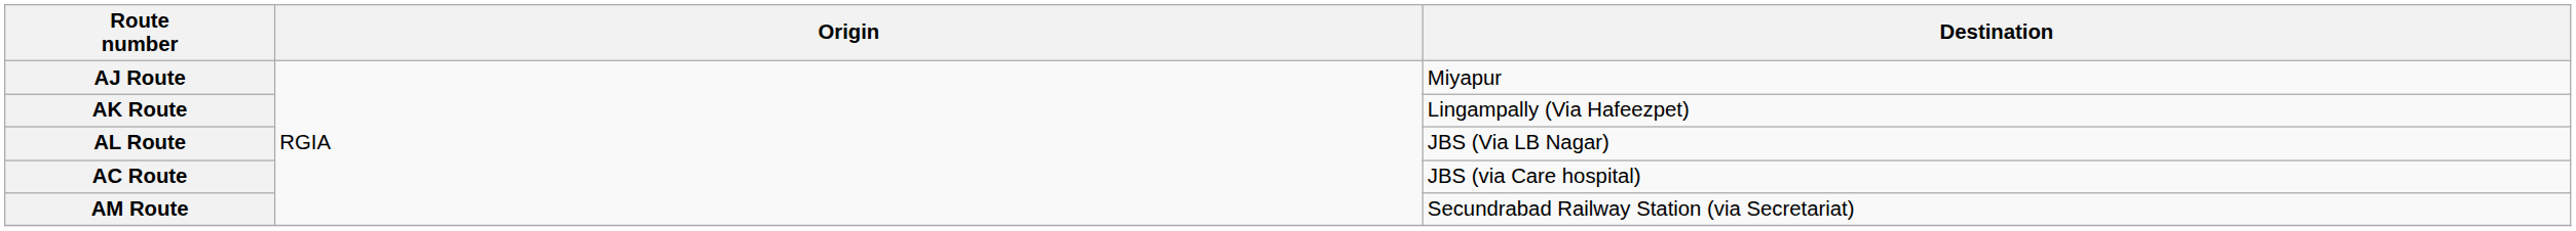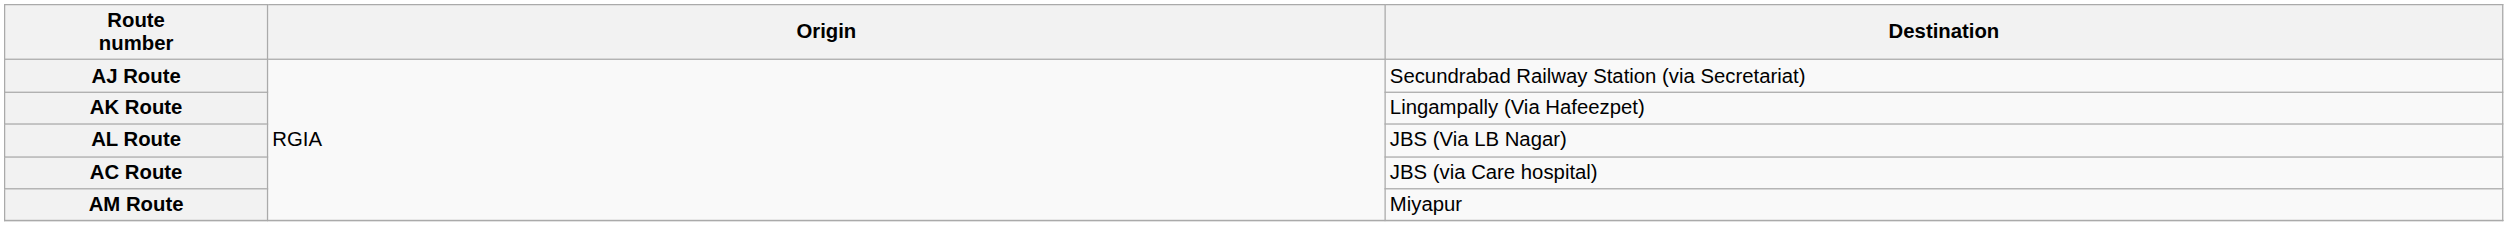AJ Route | Destination: Miyapur -> Secundrabad Railway Station (via Secretariat)
AM Route | Destination: Secundrabad Railway Station (via Secretariat) -> Miyapur
